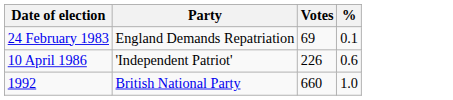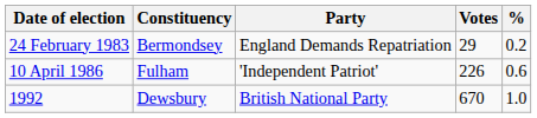+ column: Constituency | Bermondsey | Fulham | Dewsbury
24 February 1983 | Votes: 69 -> 29
24 February 1983 | %: 0.1 -> 0.2
1992 | Votes: 660 -> 670
